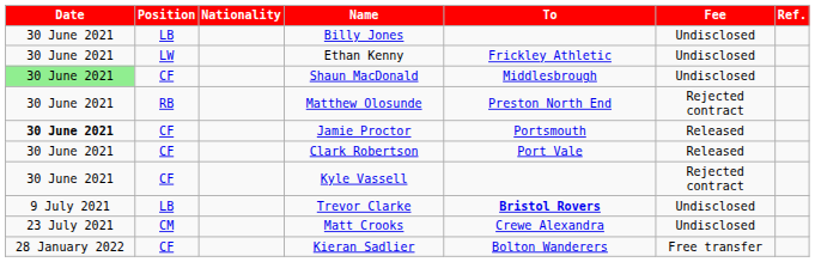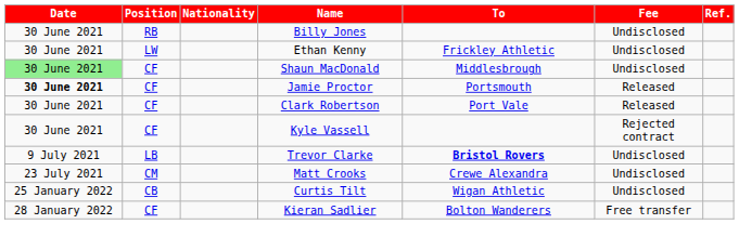Billy Jones | Position: LB -> RB
- row: 30 June 2021 | RB | Matthew Olosunde | Preston North End | Rejected contract
+ row: 25 January 2022 | CB | Curtis Tilt | Wigan Athletic | Undisclosed
